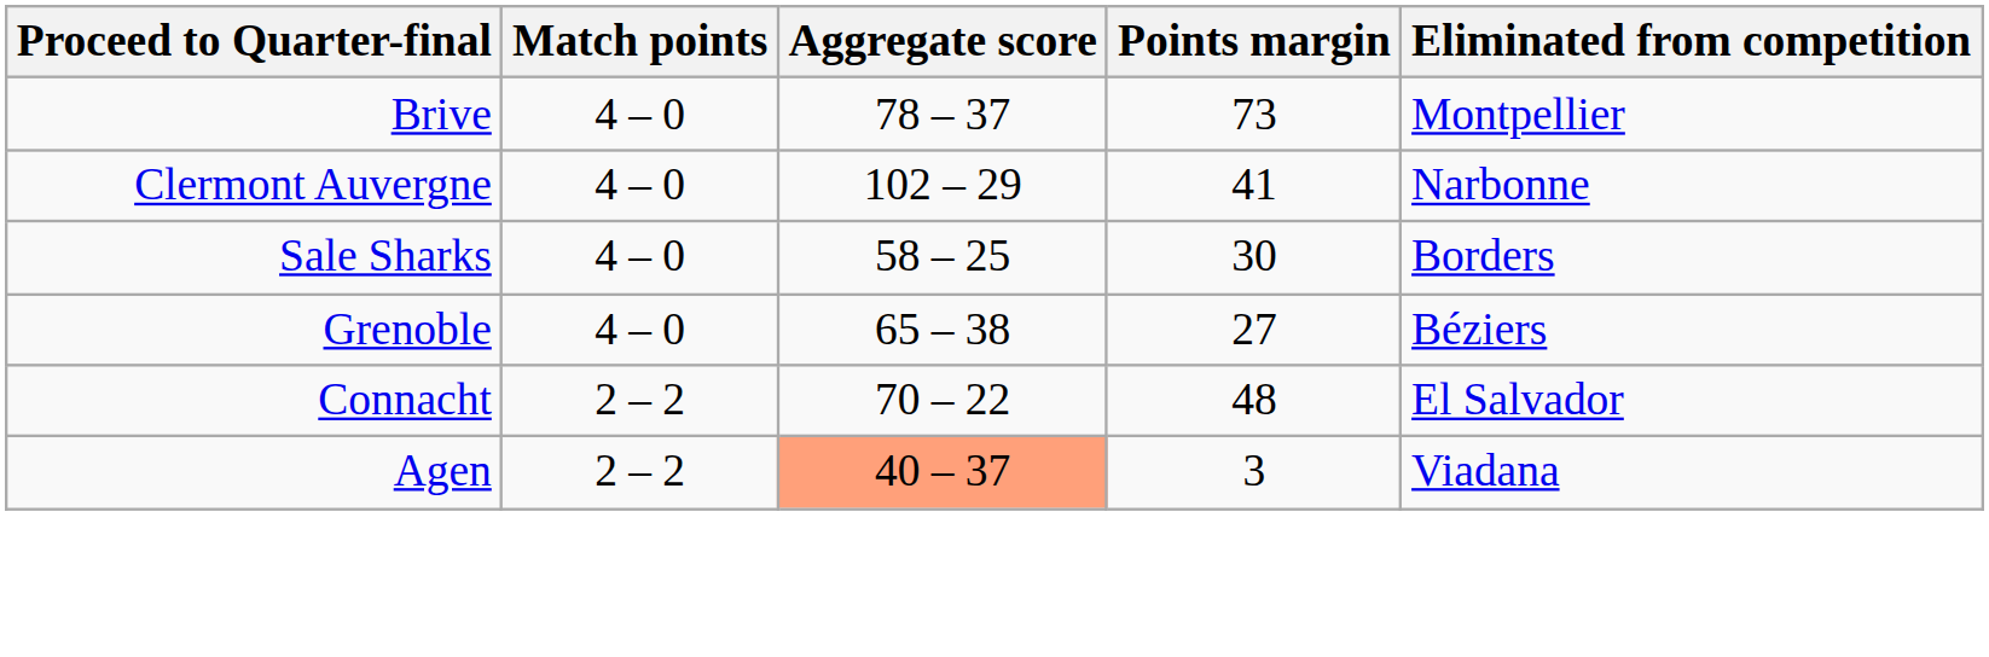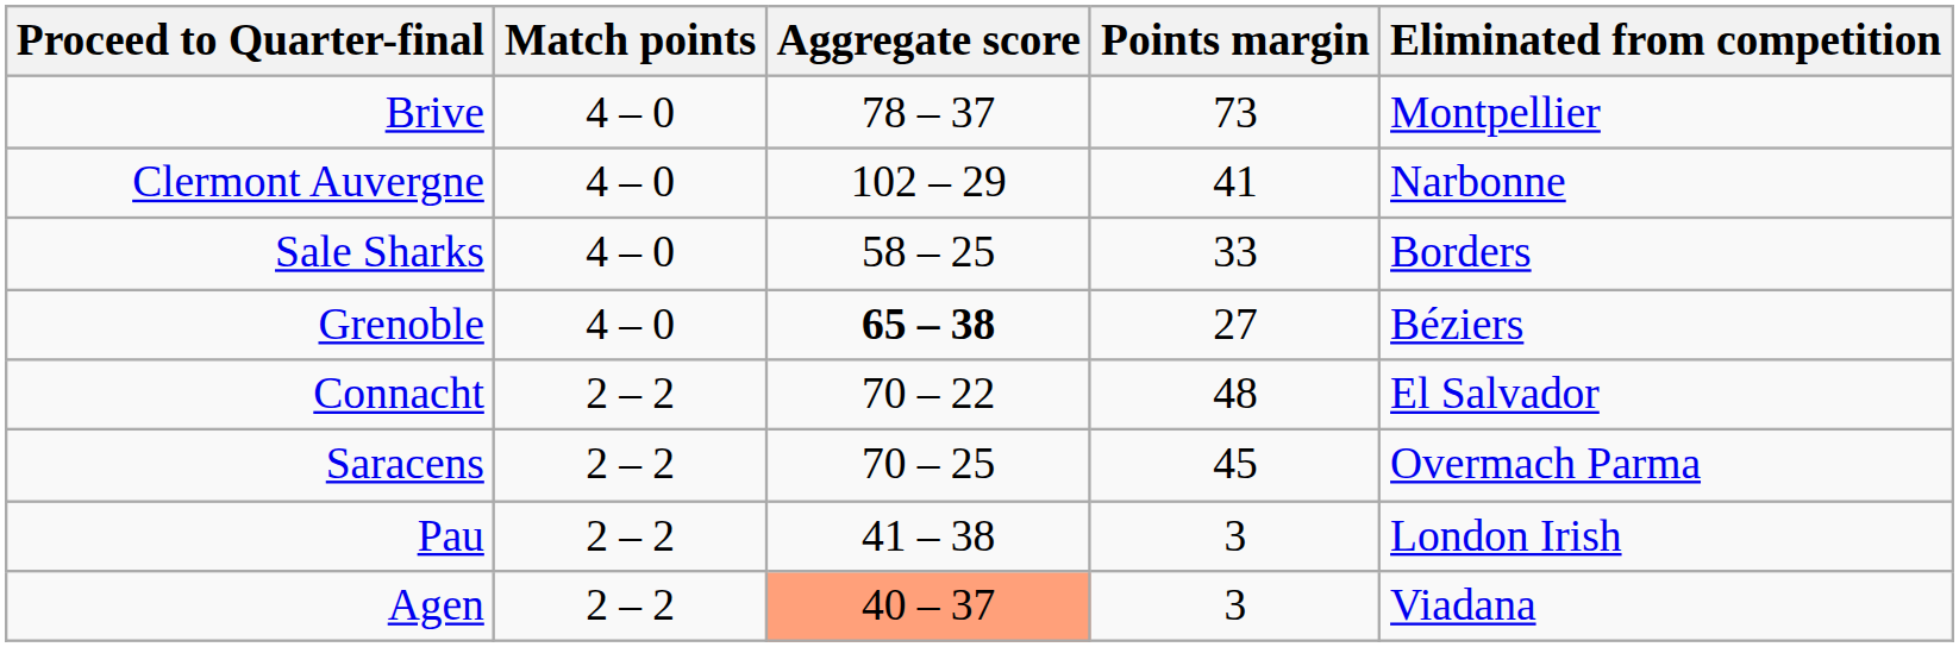Sale Sharks | Points margin: 30 -> 33
Grenoble | Aggregate score: normal -> bold
+ row: Saracens | 2 – 2 | 70 – 25 | 45 | Overmach Parma
+ row: Pau | 2 – 2 | 41 – 38 | 3 | London Irish
